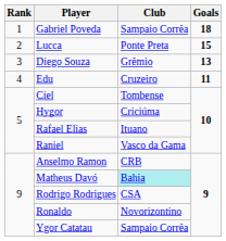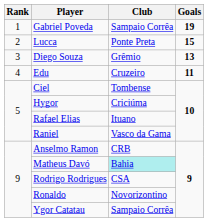Gabriel Poveda | Goals: 18 -> 19
